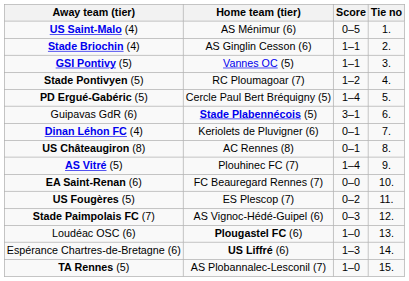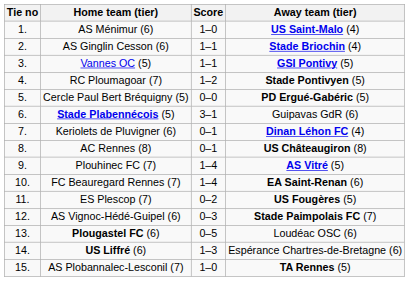columns swapped: Tie no <-> Away team (tier)
AS Ménimur (6) | Score: 0–5 -> 1–0
Cercle Paul Bert Bréquigny (5) | Score: 1–4 -> 0–0
FC Beauregard Rennes (7) | Score: 0–0 -> 1–4
Plougastel FC (6) | Score: 1–0 -> 0–5
